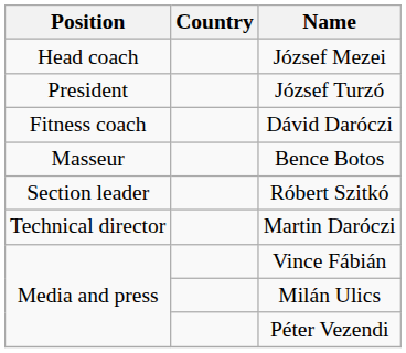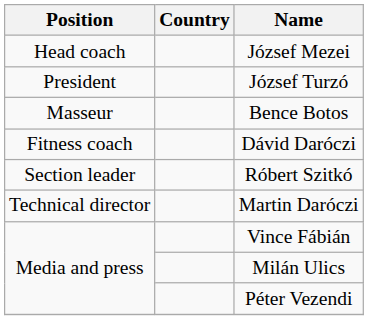rows swapped: Dávid Daróczi <-> Bence Botos
